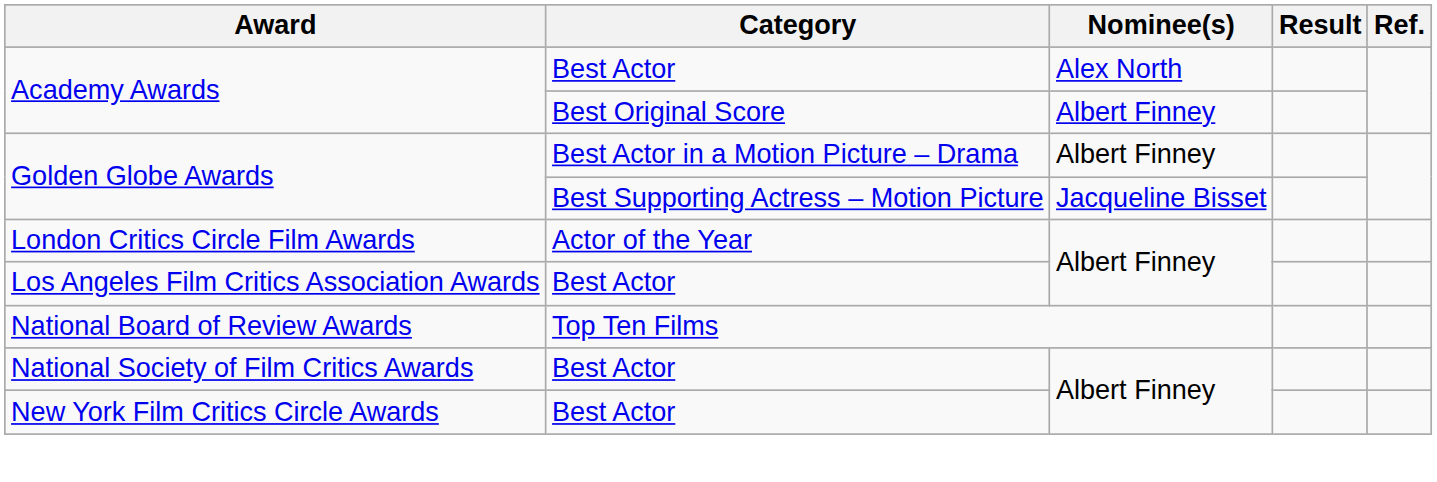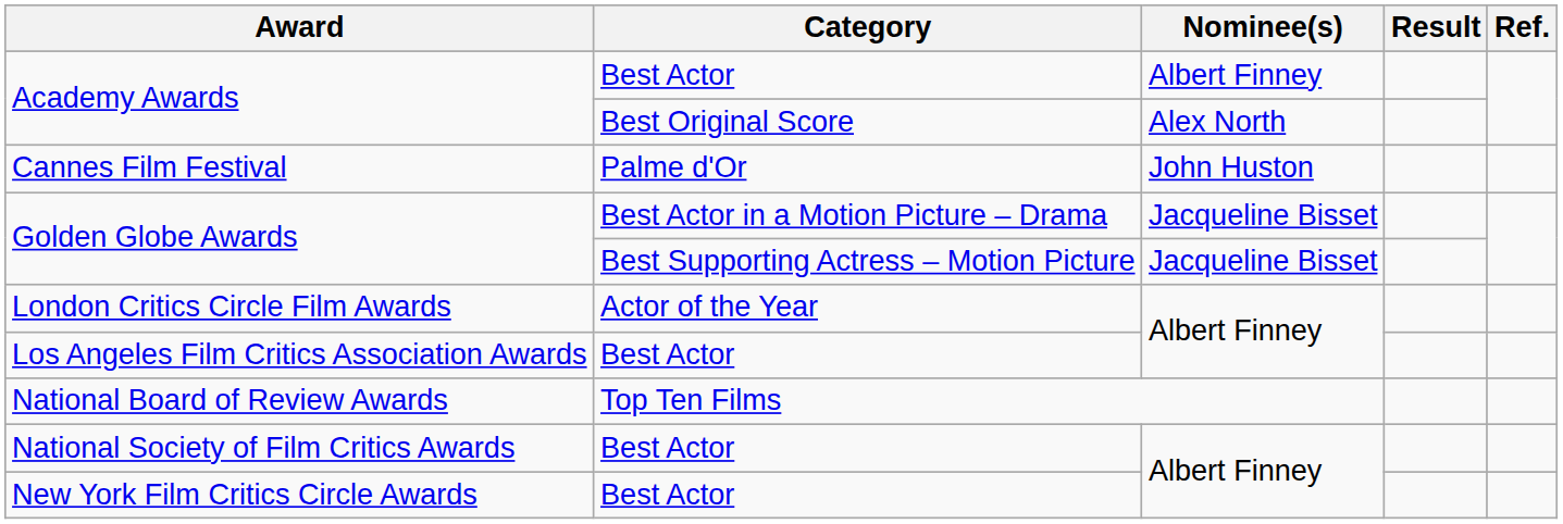Academy Awards / Best Actor | Nominee(s): Alex North -> Albert Finney
Academy Awards / Best Original Score | Nominee(s): Albert Finney -> Alex North
+ row: Cannes Film Festival | Palme d'Or | John Huston
Golden Globe Awards / Best Actor in a Motion Picture – Drama | Nominee(s): Albert Finney -> Jacqueline Bisset
